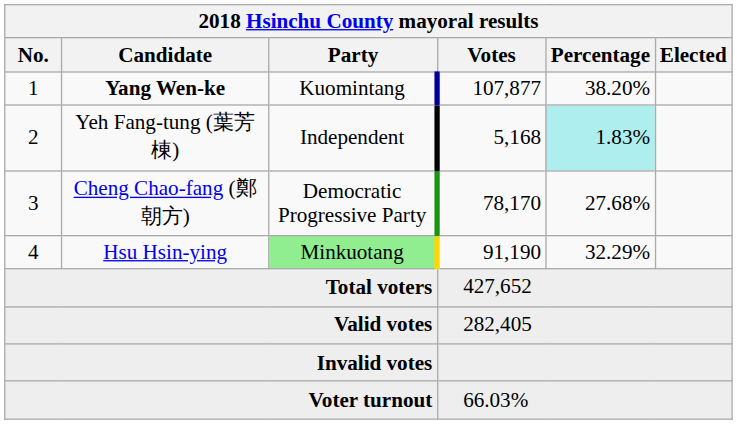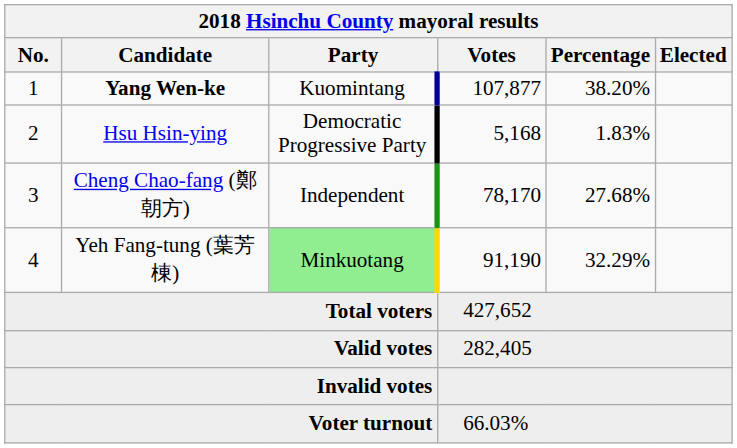2 | Candidate: Yeh Fang-tung (葉芳棟) -> Hsu Hsin-ying
2 | Party: Independent -> Democratic Progressive Party
2 | Percentage: paleturquoise background -> no background
3 | Party: Democratic Progressive Party -> Independent
4 | Candidate: Hsu Hsin-ying -> Yeh Fang-tung (葉芳棟)
